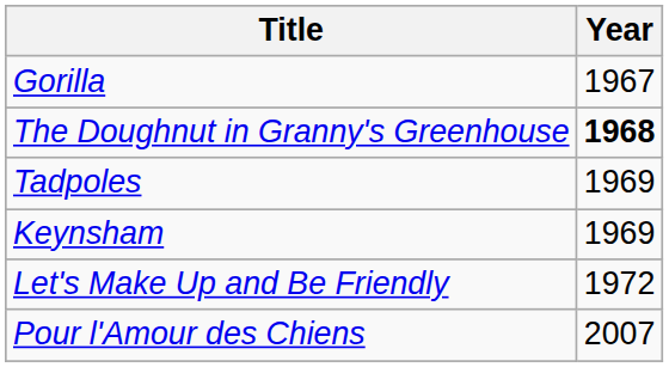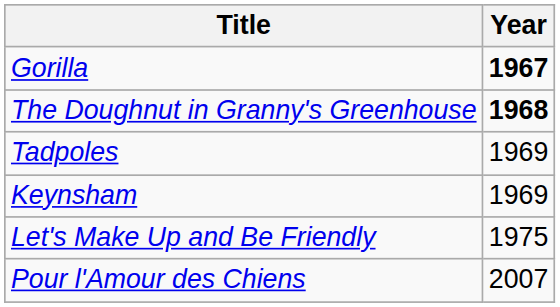Gorilla | Year: normal -> bold
Let's Make Up and Be Friendly | Year: 1972 -> 1975
